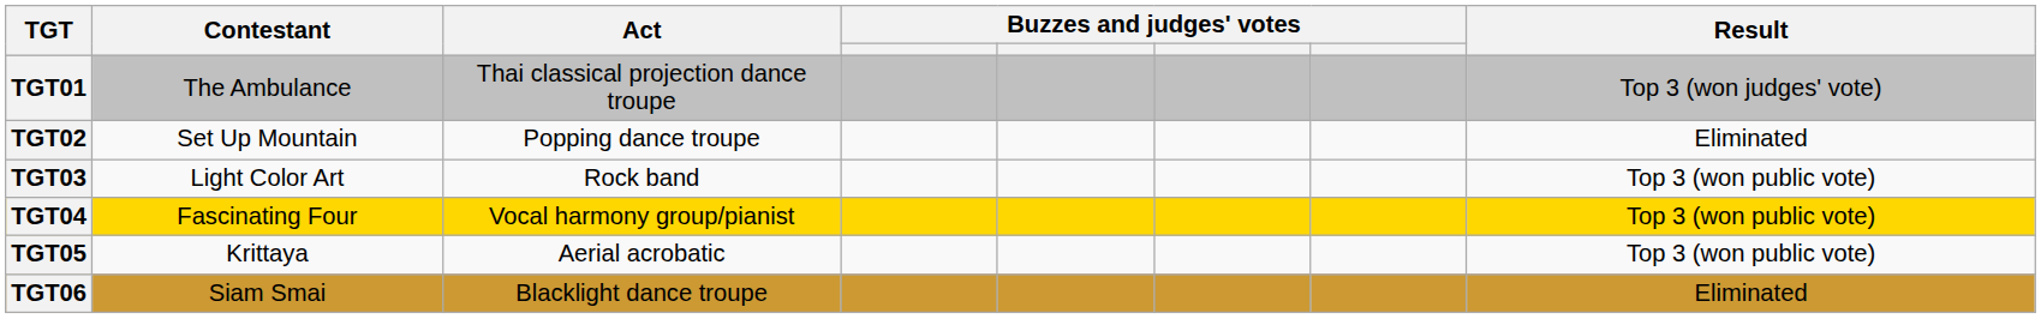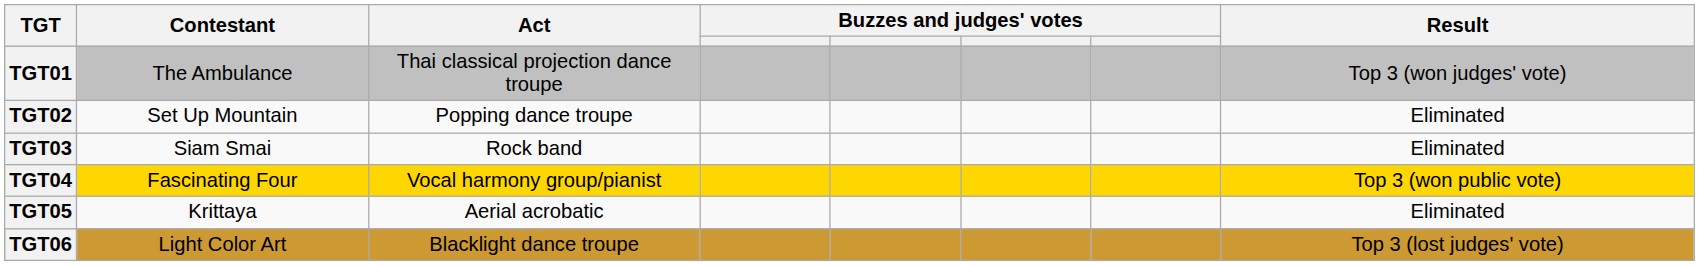TGT03 | Contestant: Light Color Art -> Siam Smai
TGT03 | Result: Top 3 (won public vote) -> Eliminated
TGT05 | Result: Top 3 (won public vote) -> Eliminated
TGT06 | Contestant: Siam Smai -> Light Color Art
TGT06 | Result: Eliminated -> Top 3 (lost judges' vote)
